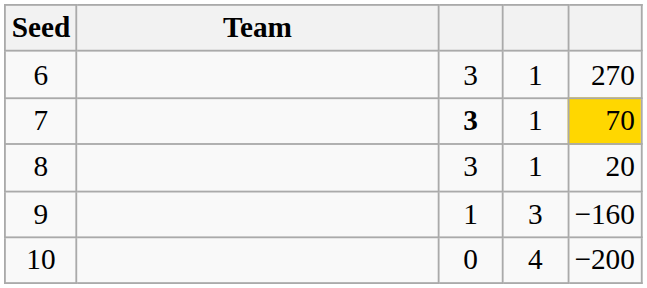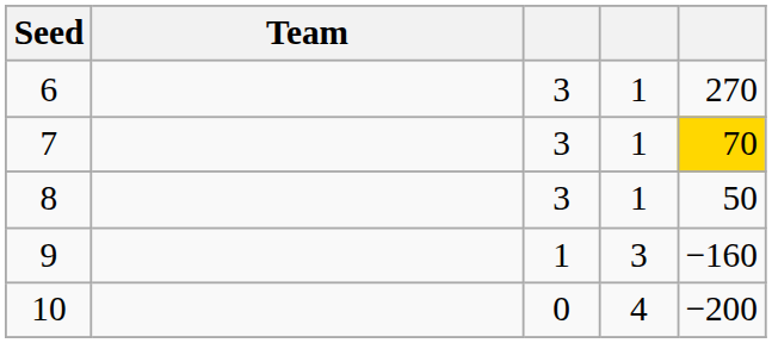7 | column 3: bold -> normal
8 | column 5: 20 -> 50
